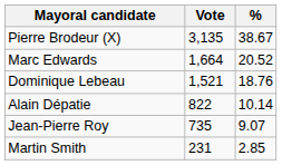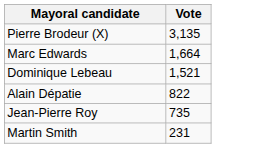- column: % | 38.67 | 20.52 | 18.76 | 10.14 | 9.07 | 2.85
